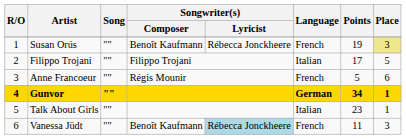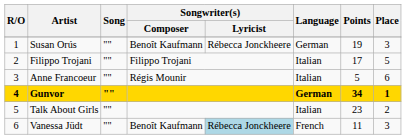Susan Orús | Language: French -> German
Susan Orús | Place: khaki background -> no background
Anne Francoeur | Language: French -> Italian
Talk About Girls | Place: 1 -> 2
